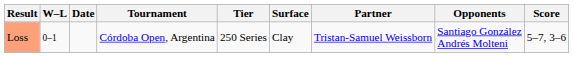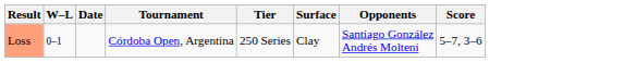- column: Partner | Tristan-Samuel Weissborn
